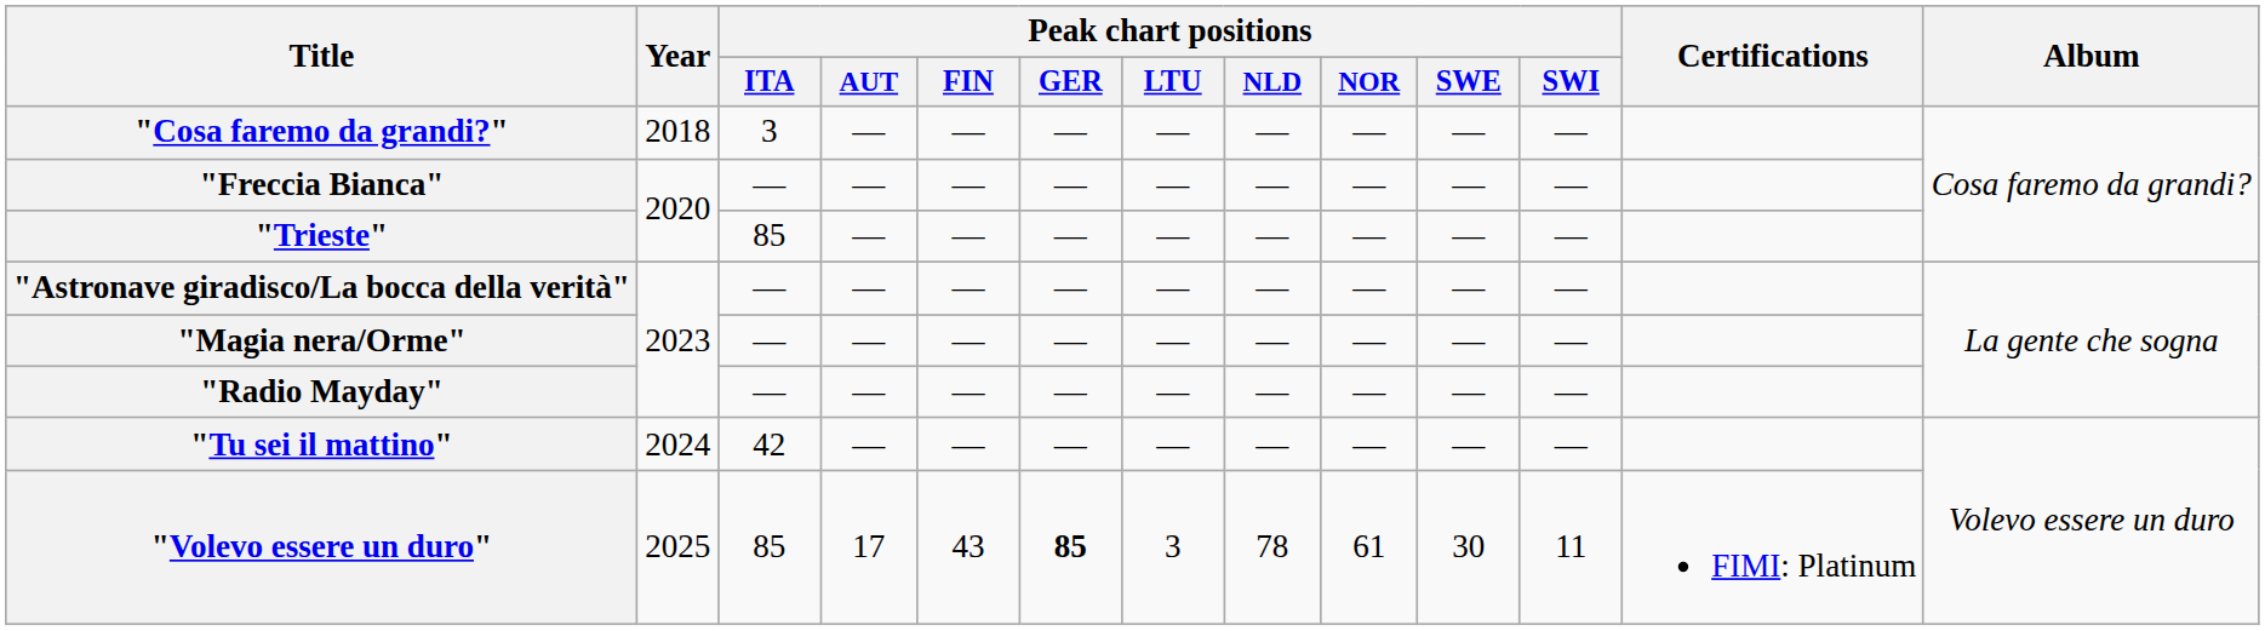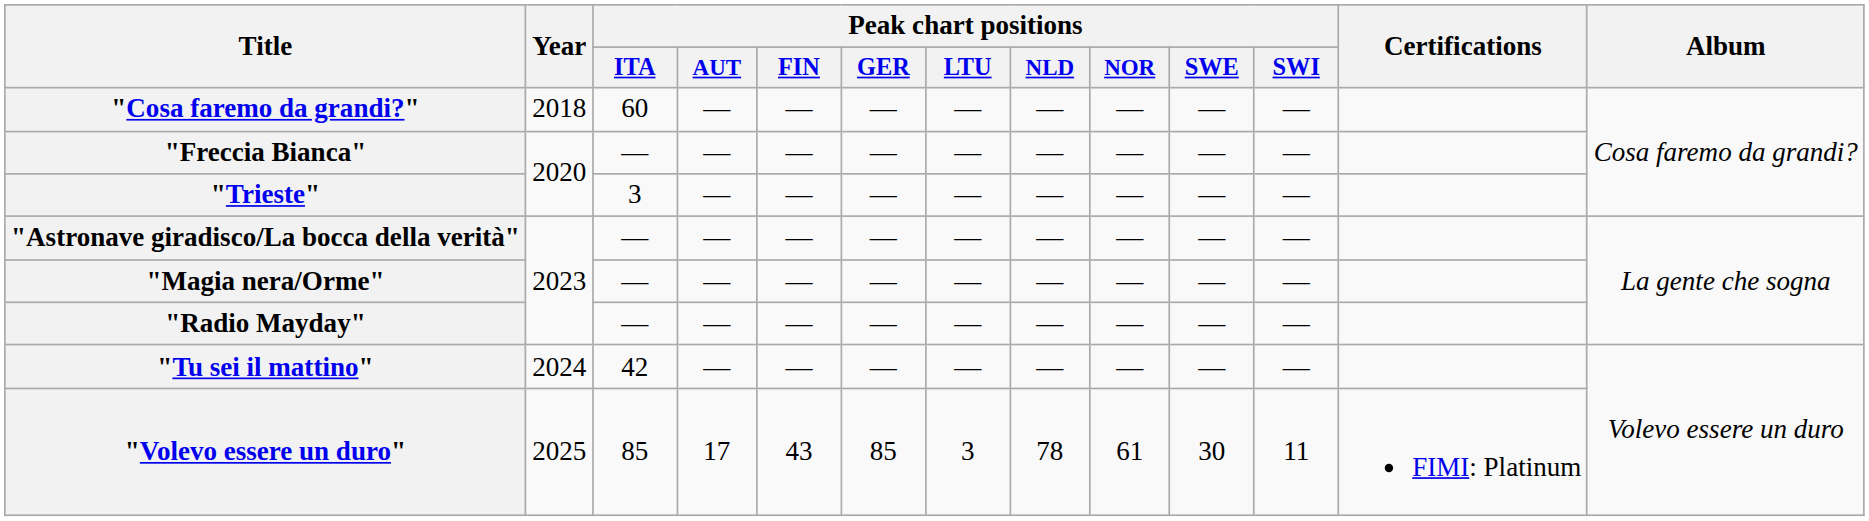"Cosa faremo da grandi?" | Peak chart positions / ITA: 3 -> 60
"Trieste" | Peak chart positions / ITA: 85 -> 3
"Volevo essere un duro" | Peak chart positions / GER: bold -> normal
